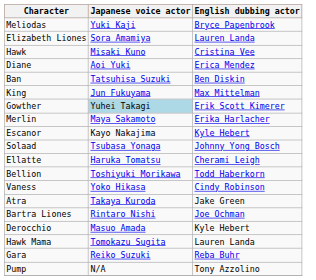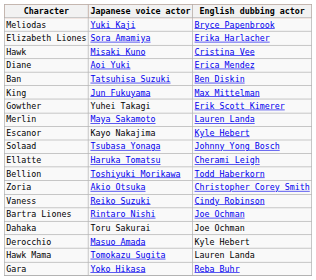Elizabeth Liones | English dubbing actor: Lauren Landa -> Erika Harlacher
Gowther | Japanese voice actor: lightblue background -> no background
Merlin | English dubbing actor: Erika Harlacher -> Lauren Landa
+ row: Zoria | Akio Otsuka | Christopher Corey Smith
Vaness | Japanese voice actor: Yoko Hikasa -> Reiko Suzuki
- row: Atra | Takaya Kuroda | Jake Green
+ row: Dahaka | Toru Sakurai | Joe Ochman
Gara | Japanese voice actor: Reiko Suzuki -> Yoko Hikasa
- row: Pump | N/A | Tony Azzolino
